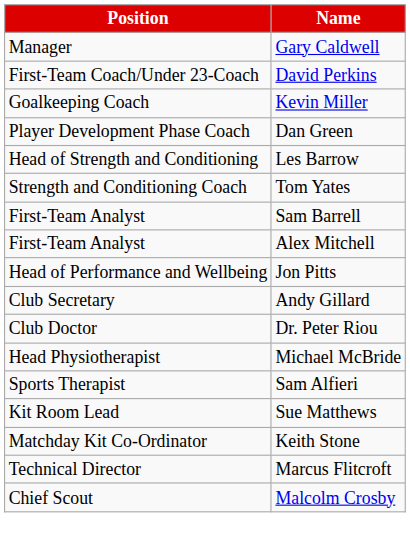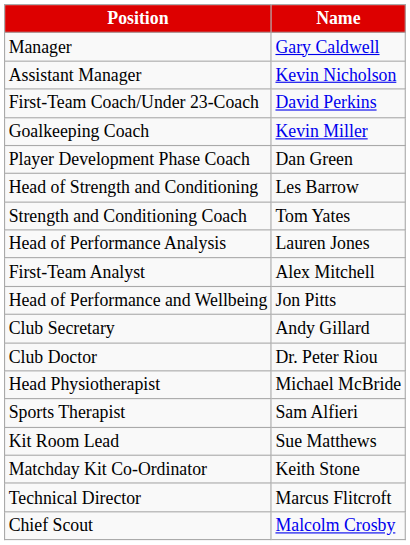+ row: Assistant Manager | Kevin Nicholson
+ row: Head of Performance Analysis | Lauren Jones
- row: First-Team Analyst | Sam Barrell
